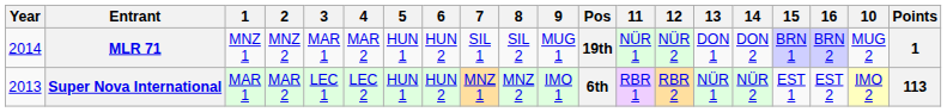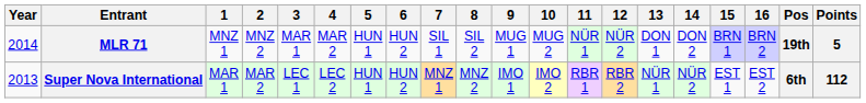columns swapped: 10 <-> Pos
MLR 71 | Points: 1 -> 5
Super Nova International | Points: 113 -> 112
